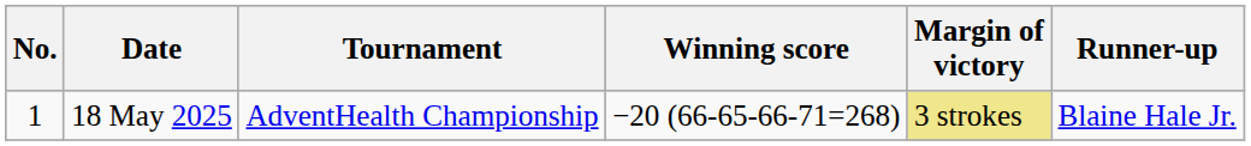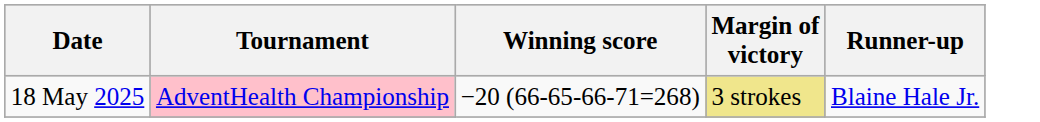- column: No. | 1
18 May 2025 | Tournament: no background -> pink background
